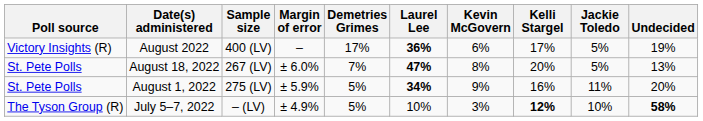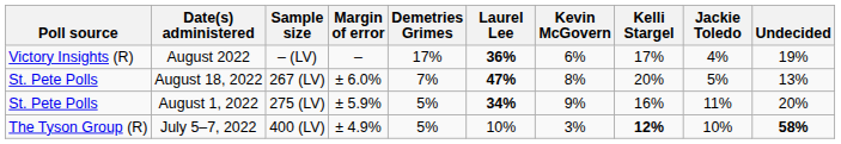August 2022 | Sample size: 400 (LV) -> – (LV)
August 2022 | Jackie Toledo: 5% -> 4%
July 5–7, 2022 | Sample size: – (LV) -> 400 (LV)
